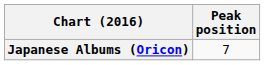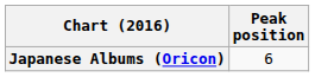Japanese Albums (Oricon) | Peak position: 7 -> 6
